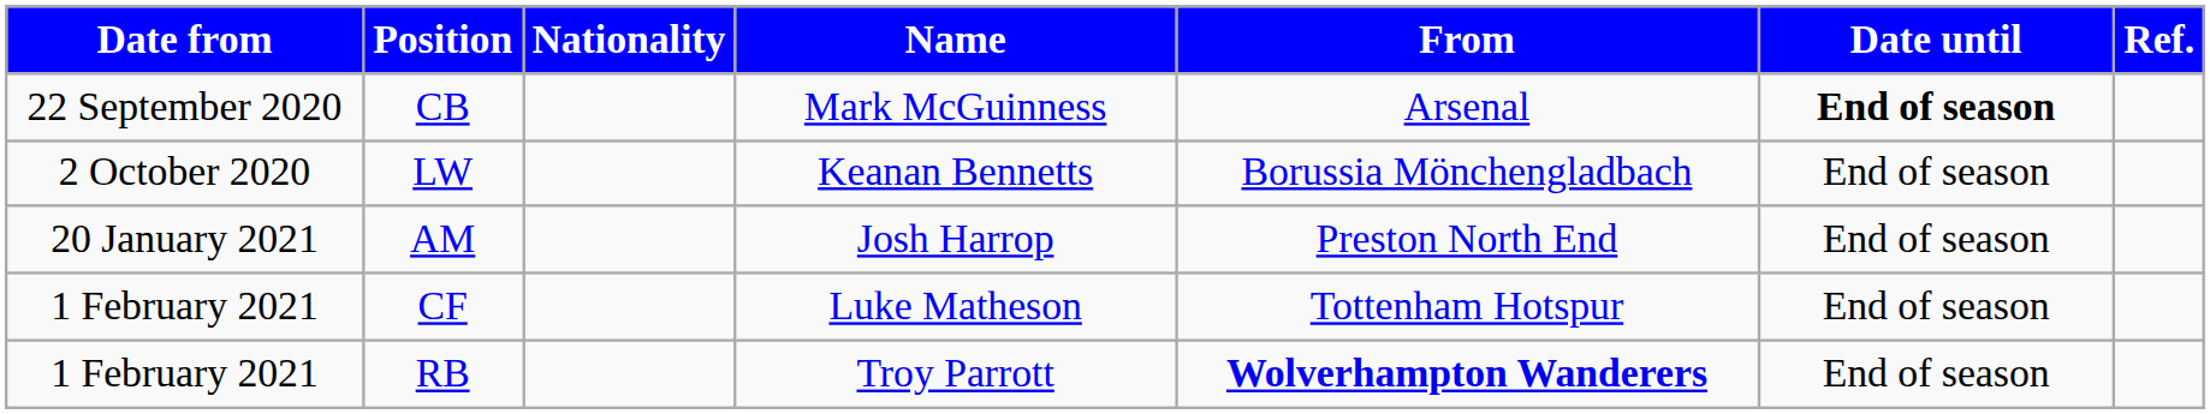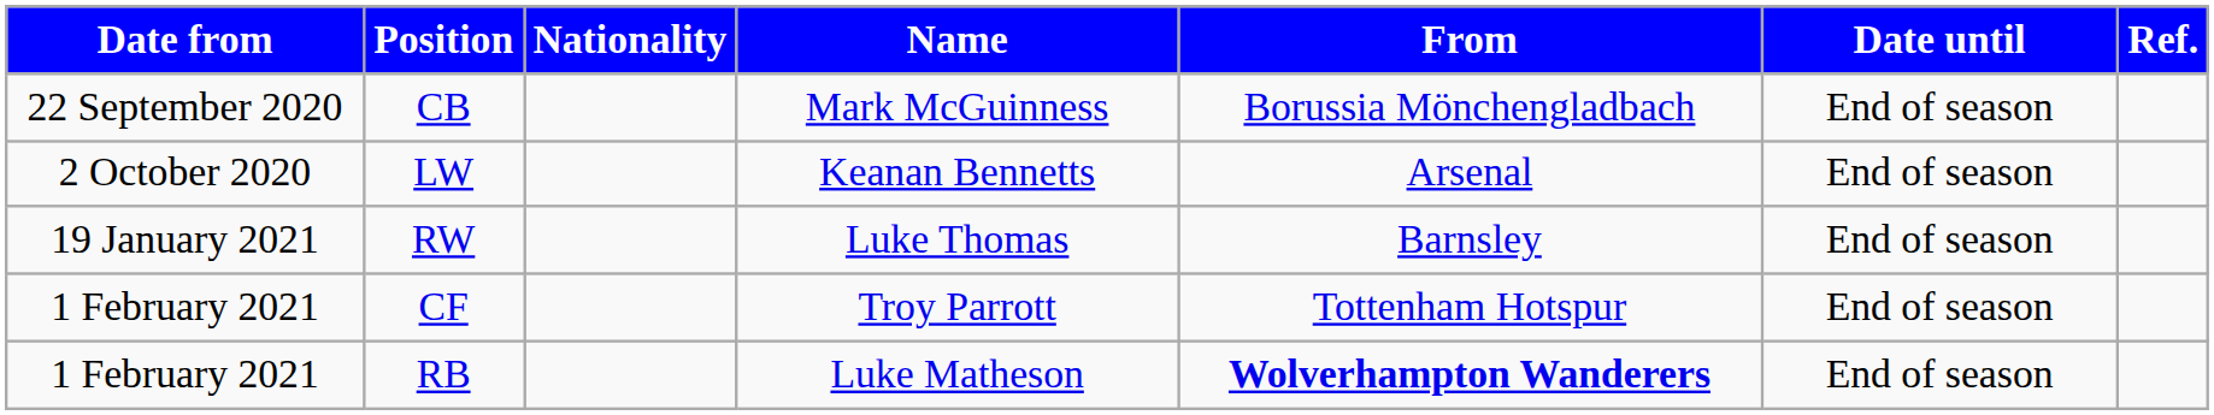CB | From: Arsenal -> Borussia Mönchengladbach
CB | Date until: bold -> normal
LW | From: Borussia Mönchengladbach -> Arsenal
+ row: 19 January 2021 | RW | Luke Thomas | Barnsley | End of season
- row: 20 January 2021 | AM | Josh Harrop | Preston North End | End of season
CF | Name: Luke Matheson -> Troy Parrott
RB | Name: Troy Parrott -> Luke Matheson
